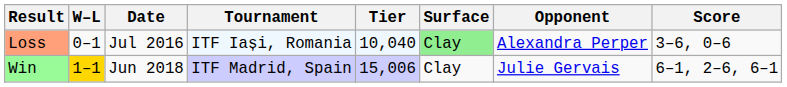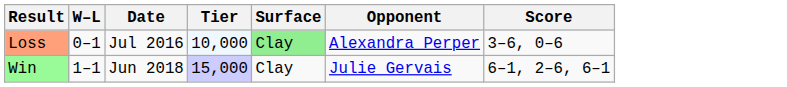- column: Tournament | ITF Iași, Romania | ITF Madrid, Spain
Loss | Tier: 10,040 -> 10,000
Win | W–L: gold background -> no background
Win | Tier: 15,006 -> 15,000
